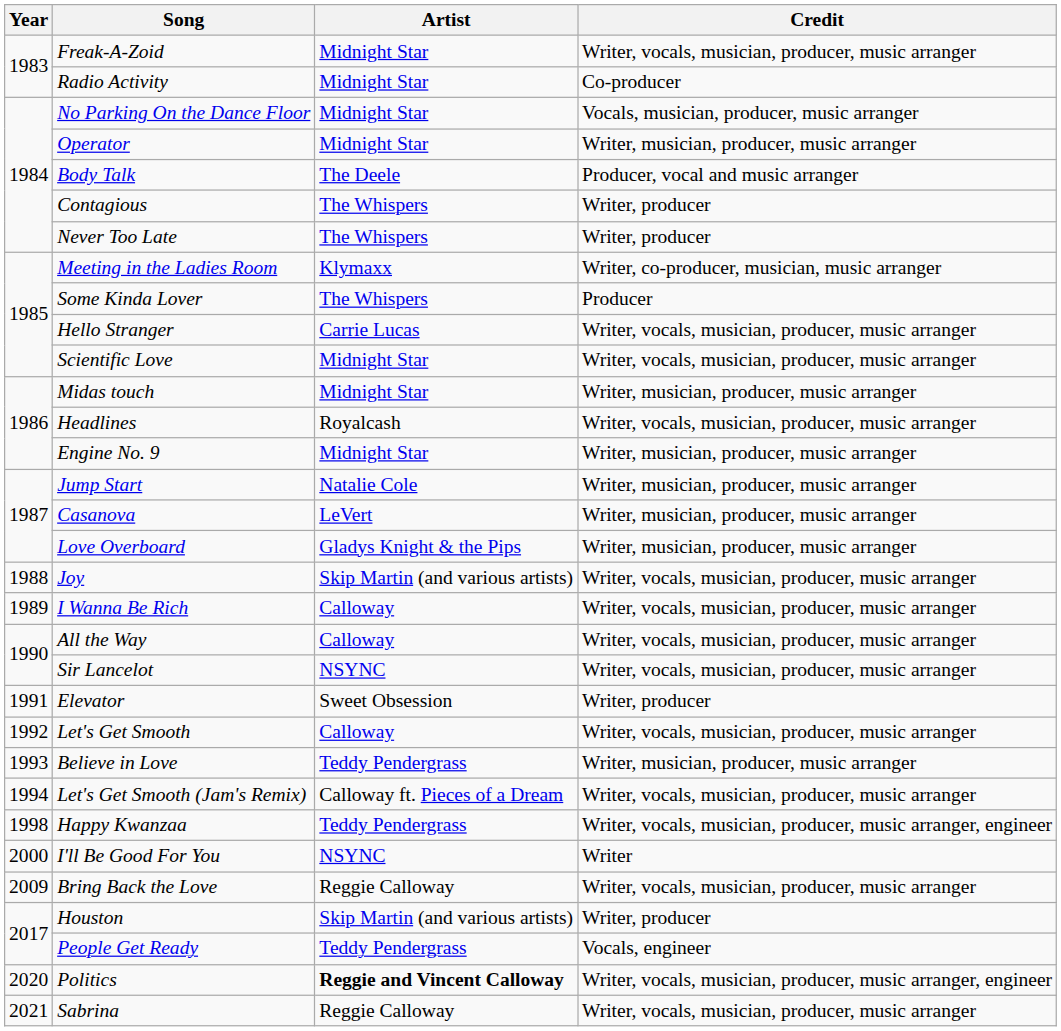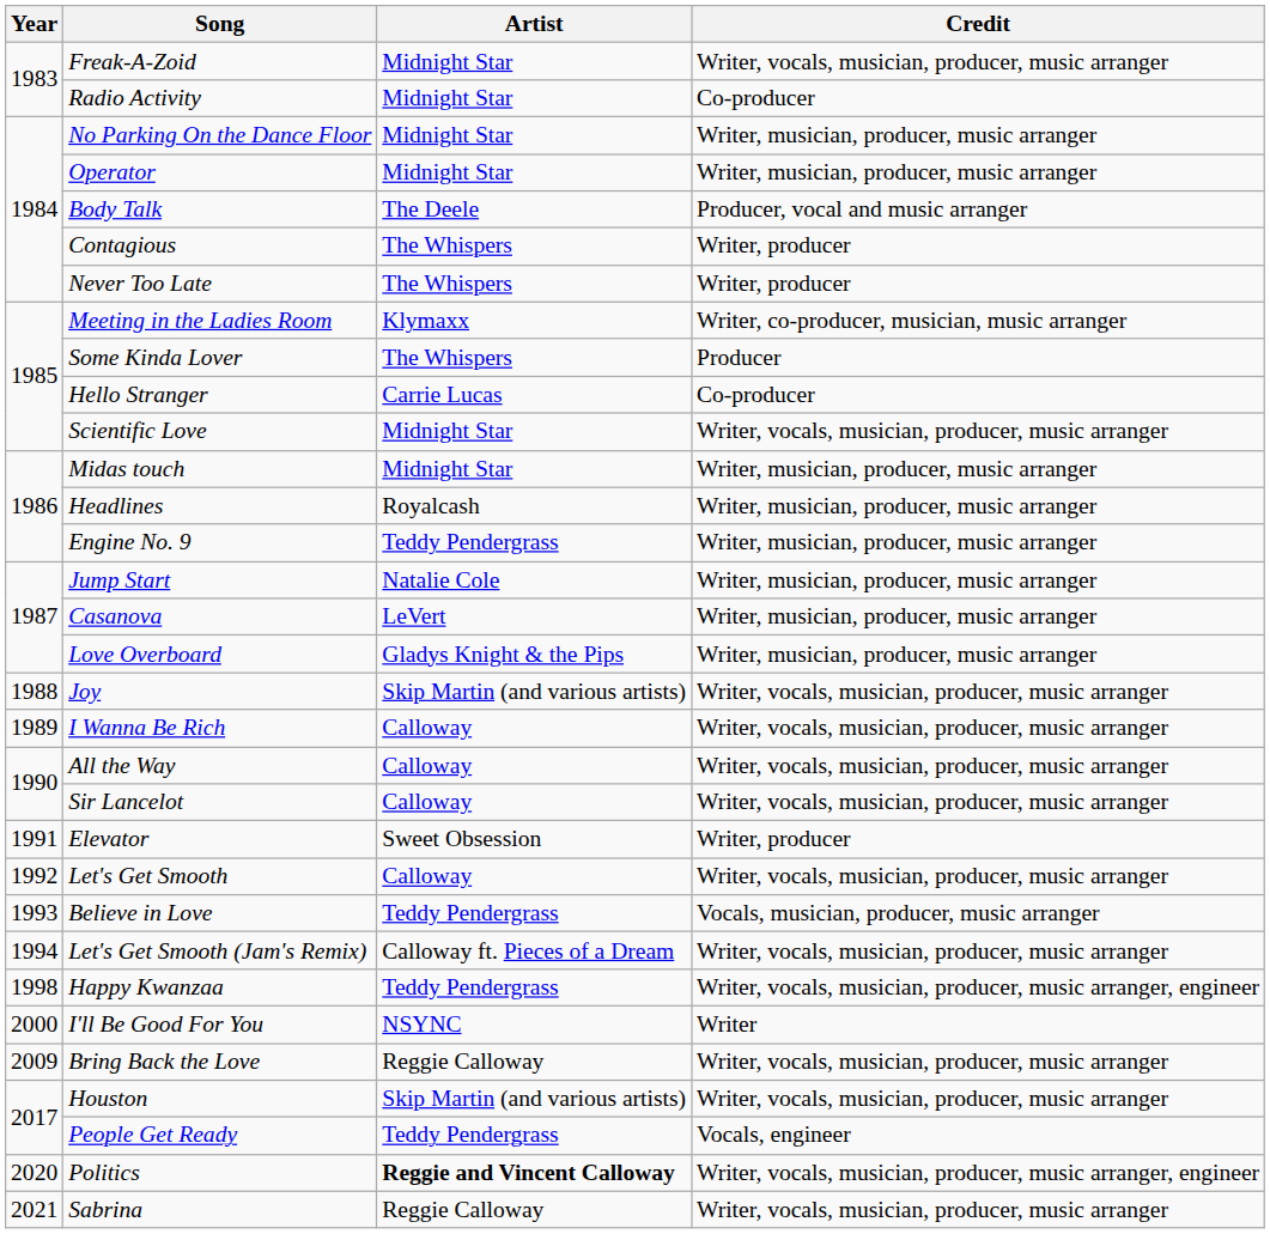No Parking On the Dance Floor | Credit: Vocals, musician, producer, music arranger -> Writer, musician, producer, music arranger
Hello Stranger | Credit: Writer, vocals, musician, producer, music arranger -> Co-producer
Headlines | Credit: Writer, vocals, musician, producer, music arranger -> Writer, musician, producer, music arranger
Engine No. 9 | Artist: Midnight Star -> Teddy Pendergrass
Sir Lancelot | Artist: NSYNC -> Calloway
Believe in Love | Credit: Writer, musician, producer, music arranger -> Vocals, musician, producer, music arranger
Houston | Credit: Writer, producer -> Writer, vocals, musician, producer, music arranger
